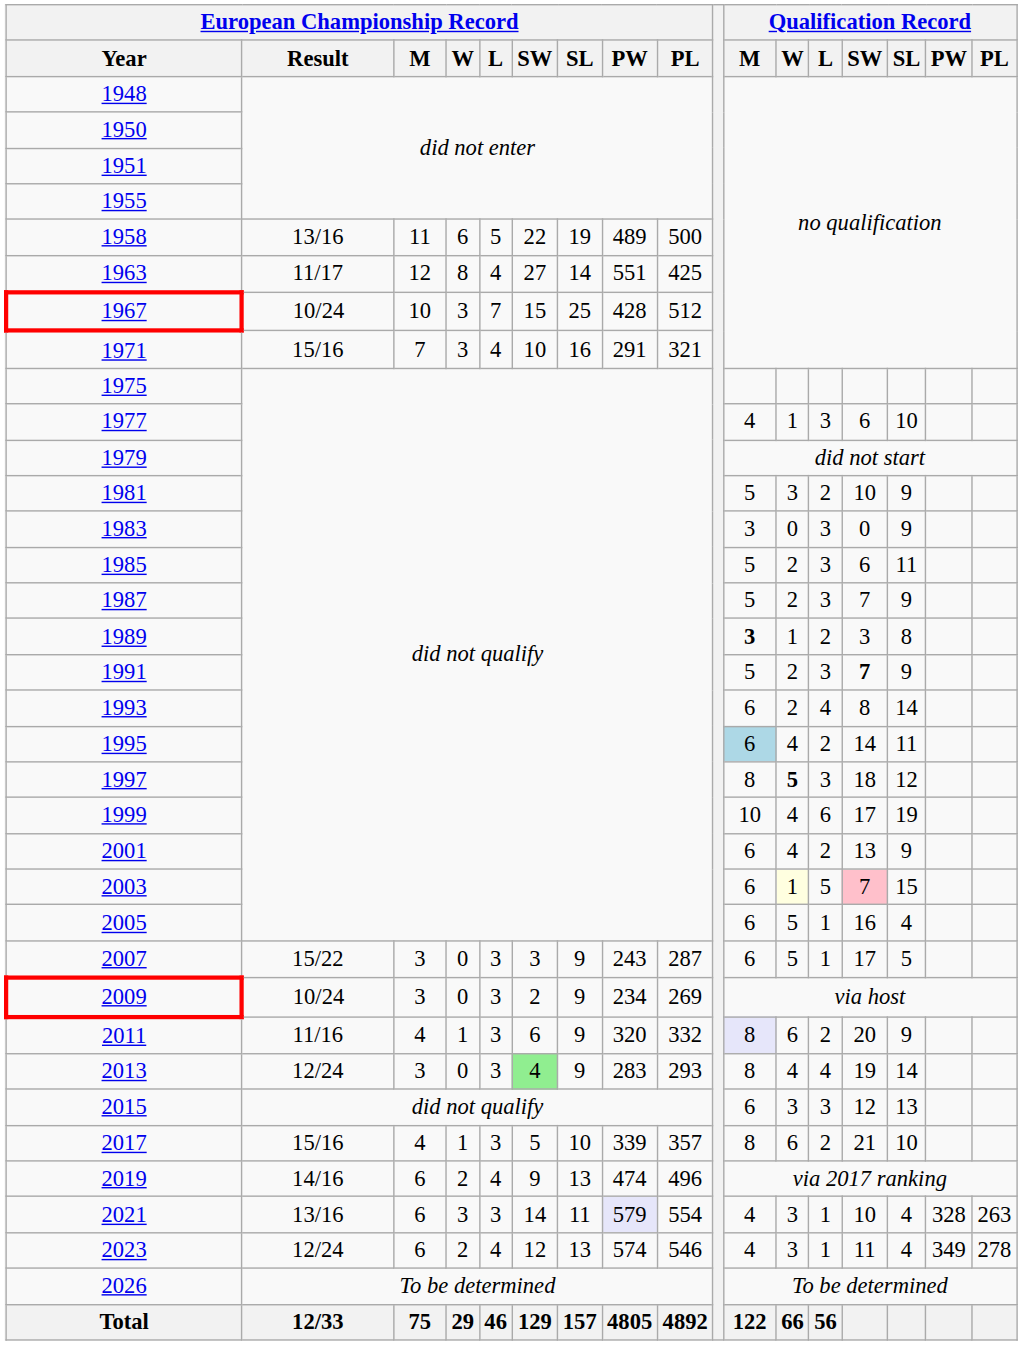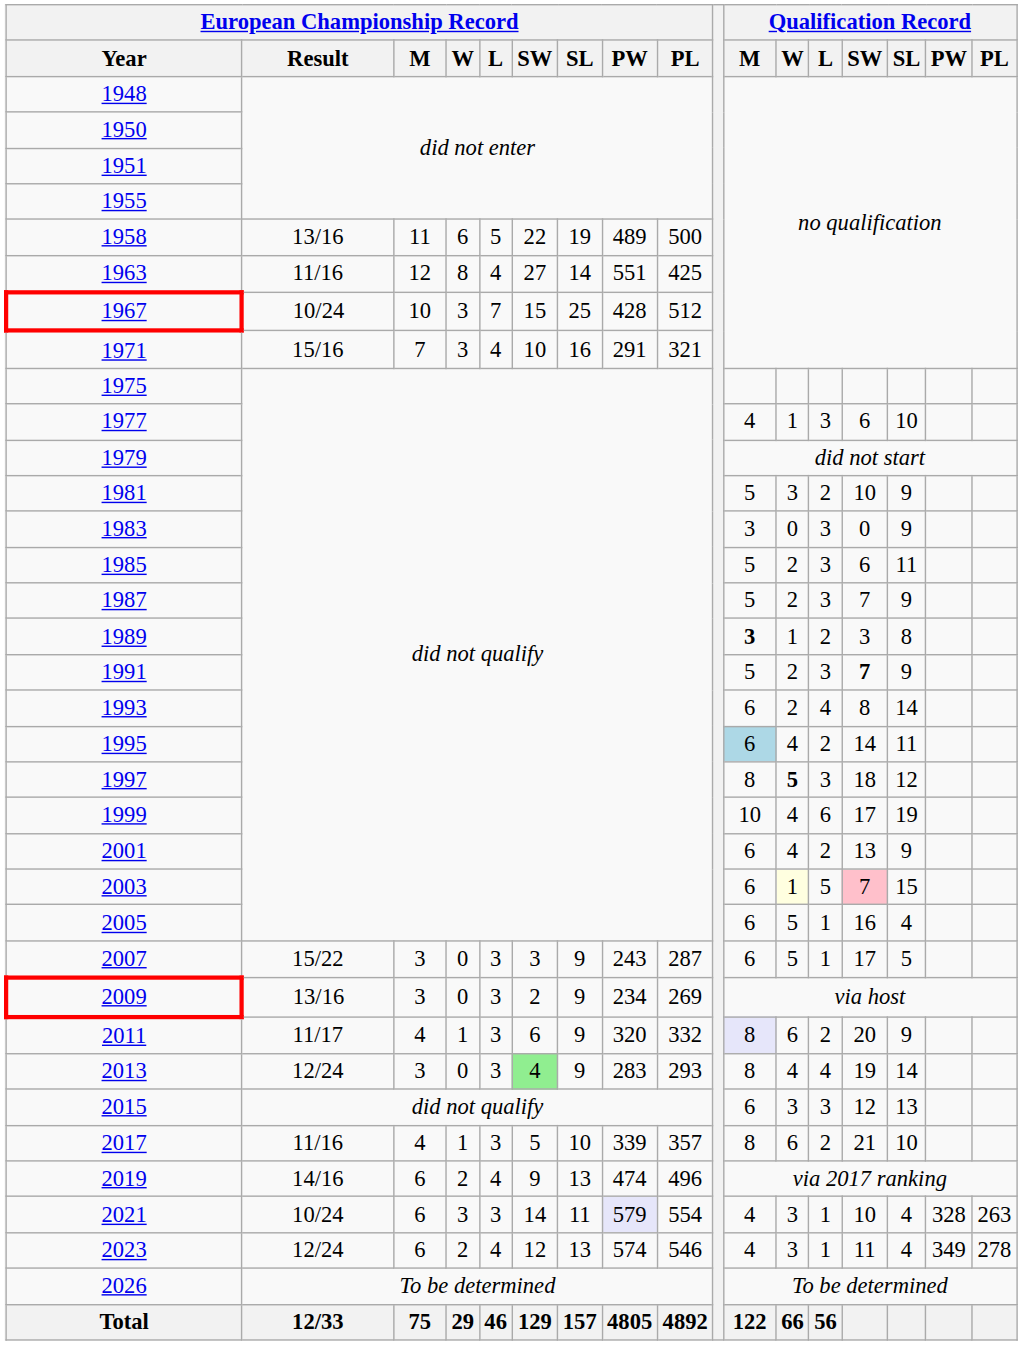1963 | European Championship Record / Result: 11/17 -> 11/16
2009 | European Championship Record / Result: 10/24 -> 13/16
2011 | European Championship Record / Result: 11/16 -> 11/17
2017 | European Championship Record / Result: 15/16 -> 11/16
2021 | European Championship Record / Result: 13/16 -> 10/24
